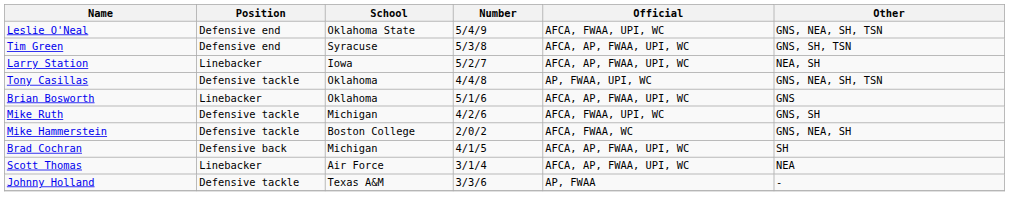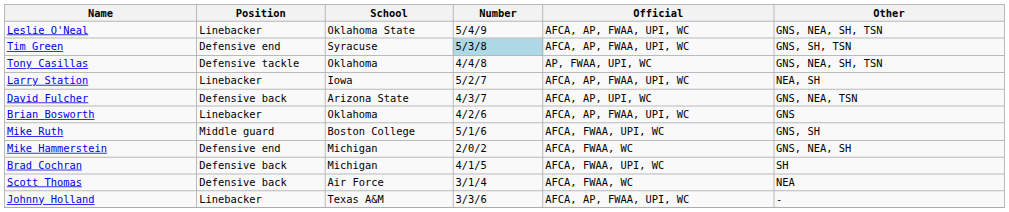Leslie O'Neal | Position: Defensive end -> Linebacker
Leslie O'Neal | Official: AFCA, FWAA, UPI, WC -> AFCA, AP, FWAA, UPI, WC
Tim Green | Number: no background -> lightblue background
rows swapped: Tony Casillas <-> Larry Station
+ row: David Fulcher | Defensive back | Arizona State | 4/3/7 | AFCA, AP, UPI, WC | GNS, NEA, TSN
Brian Bosworth | Number: 5/1/6 -> 4/2/6
Mike Ruth | Position: Defensive tackle -> Middle guard
Mike Ruth | School: Michigan -> Boston College
Mike Ruth | Number: 4/2/6 -> 5/1/6
Mike Hammerstein | Position: Defensive tackle -> Defensive end
Mike Hammerstein | School: Boston College -> Michigan
Brad Cochran | Official: AFCA, AP, FWAA, UPI, WC -> AFCA, FWAA, UPI, WC
Scott Thomas | Position: Linebacker -> Defensive back
Scott Thomas | Official: AFCA, AP, FWAA, UPI, WC -> AFCA, FWAA, WC
Johnny Holland | Position: Defensive tackle -> Linebacker
Johnny Holland | Official: AP, FWAA -> AFCA, AP, FWAA, UPI, WC
